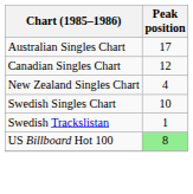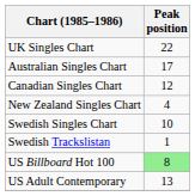+ row: UK Singles Chart | 22
+ row: US Adult Contemporary | 13
